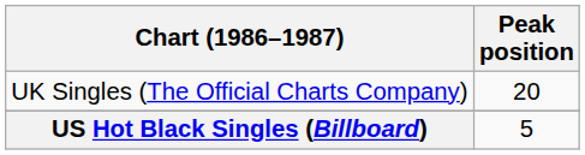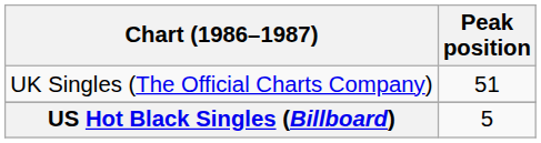UK Singles (The Official Charts Company) | Peak position: 20 -> 51
